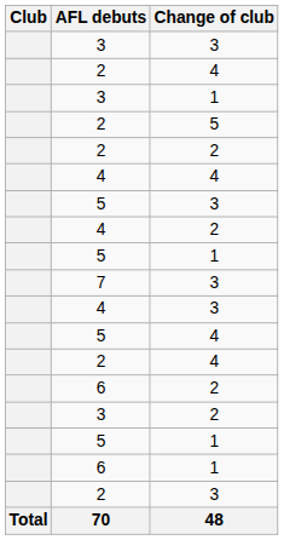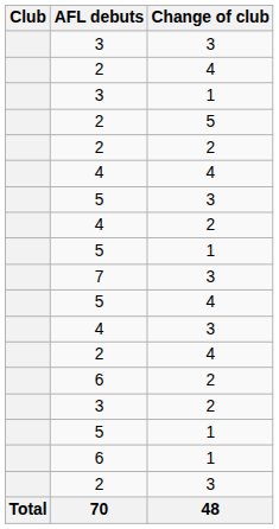rows swapped: 4 / 3 <-> 5 / 4
